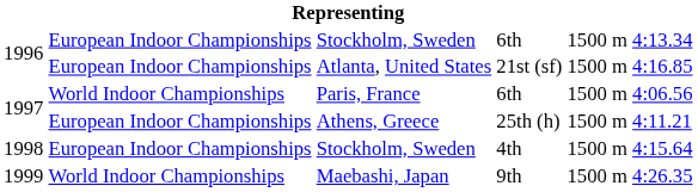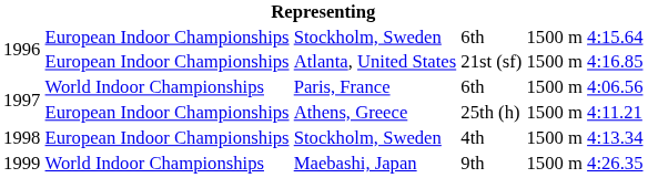Stockholm, Sweden / 6th | column 6: 4:13.34 -> 4:15.64
Stockholm, Sweden / 4th | column 6: 4:15.64 -> 4:13.34
